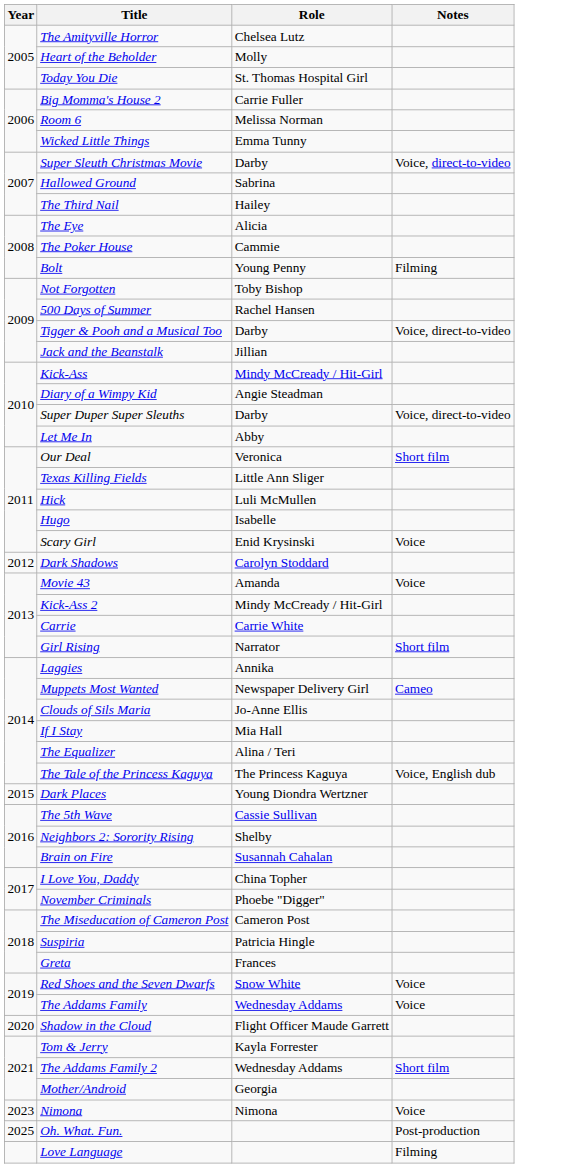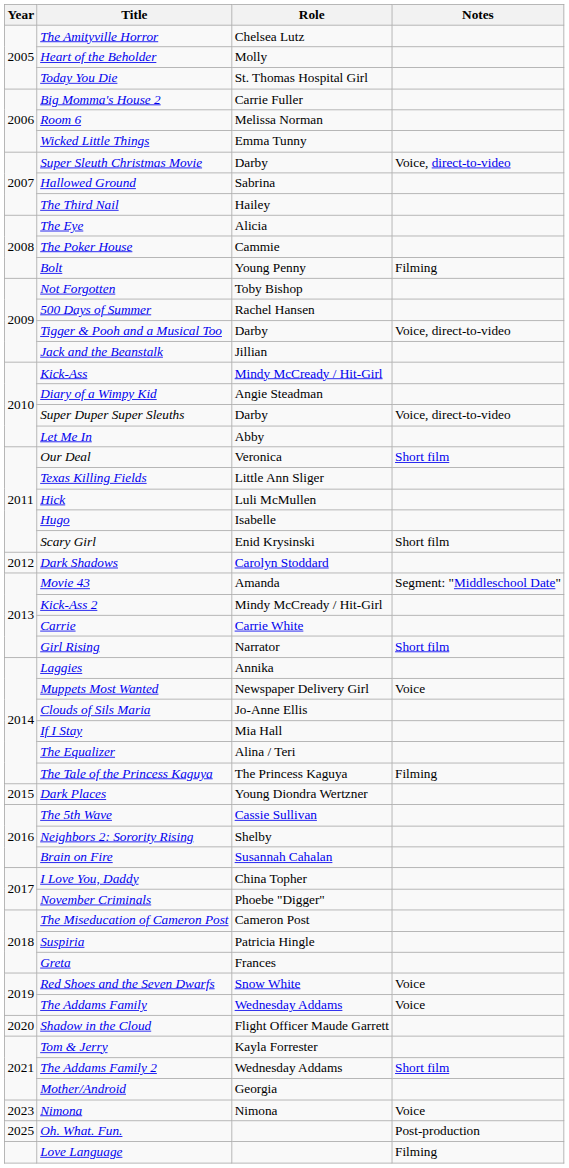Scary Girl | Notes: Voice -> Short film
Movie 43 | Notes: Voice -> Segment: "Middleschool Date"
Muppets Most Wanted | Notes: Cameo -> Voice
The Tale of the Princess Kaguya | Notes: Voice, English dub -> Filming
